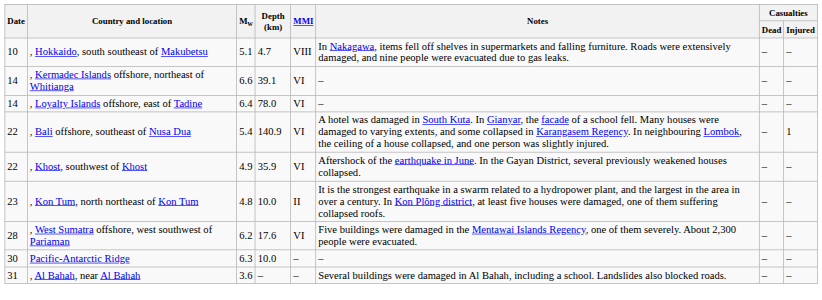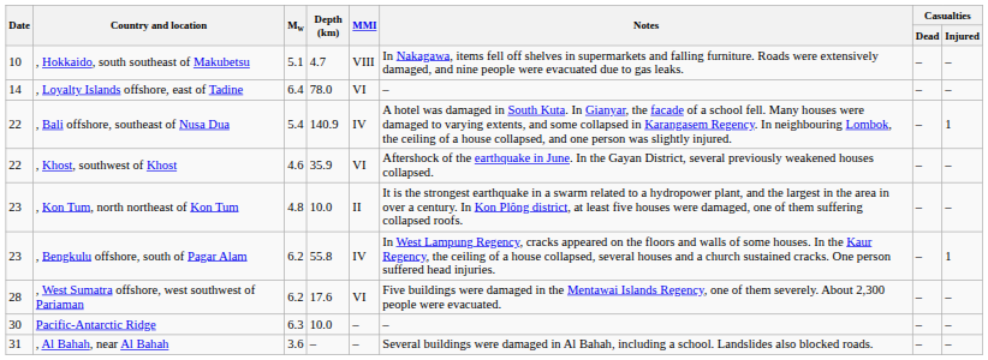- row: 14 | , Kermadec Islands offshore, northeast of Whitianga | 6.6 | 39.1 | VI | – | – | –
, Bali offshore, southeast of Nusa Dua | MMI: VI -> IV
, Khost, southwest of Khost | Mw: 4.9 -> 4.6
+ row: 23 | , Bengkulu offshore, south of Pagar Alam | 6.2 | 55.8 | IV | In West Lampung Regency, cracks appeared on the floors and walls of some houses. In the Kaur Regency, the ceiling of a house collapsed, several houses and a church sustained cracks. One person suffered head injuries. | – | 1
